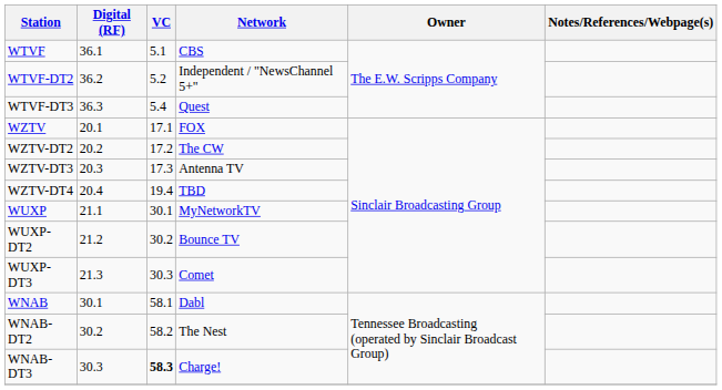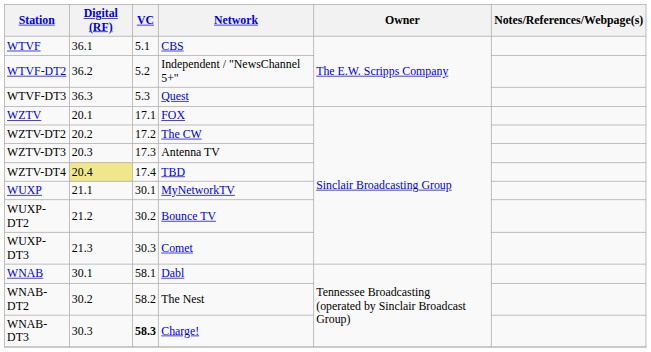WTVF-DT3 | VC: 5.4 -> 5.3
WZTV-DT4 | Digital (RF): no background -> khaki background
WZTV-DT4 | VC: 19.4 -> 17.4
